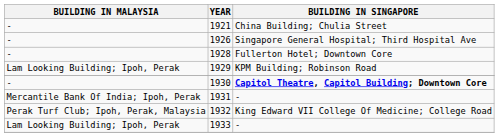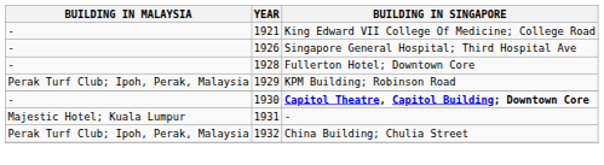1921 | BUILDING IN SINGAPORE: China Building; Chulia Street -> King Edward VII College Of Medicine; College Road
1929 | BUILDING IN MALAYSIA: Lam Looking Building; Ipoh, Perak -> Perak Turf Club; Ipoh, Perak, Malaysia
1931 | BUILDING IN MALAYSIA: Mercantile Bank Of India; Ipoh, Perak -> Majestic Hotel; Kuala Lumpur
1932 | BUILDING IN SINGAPORE: King Edward VII College Of Medicine; College Road -> China Building; Chulia Street
- row: Lam Looking Building; Ipoh, Perak | 1933 | -
